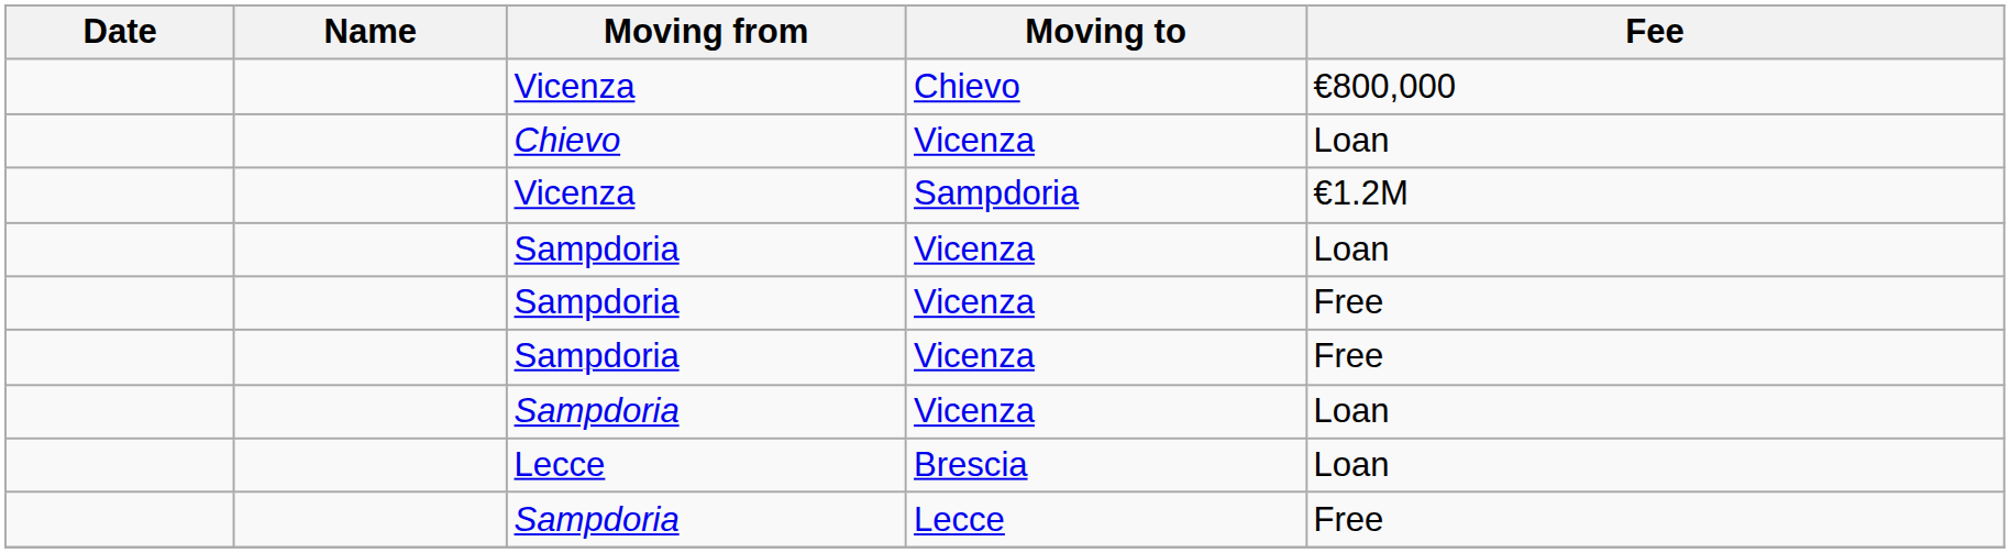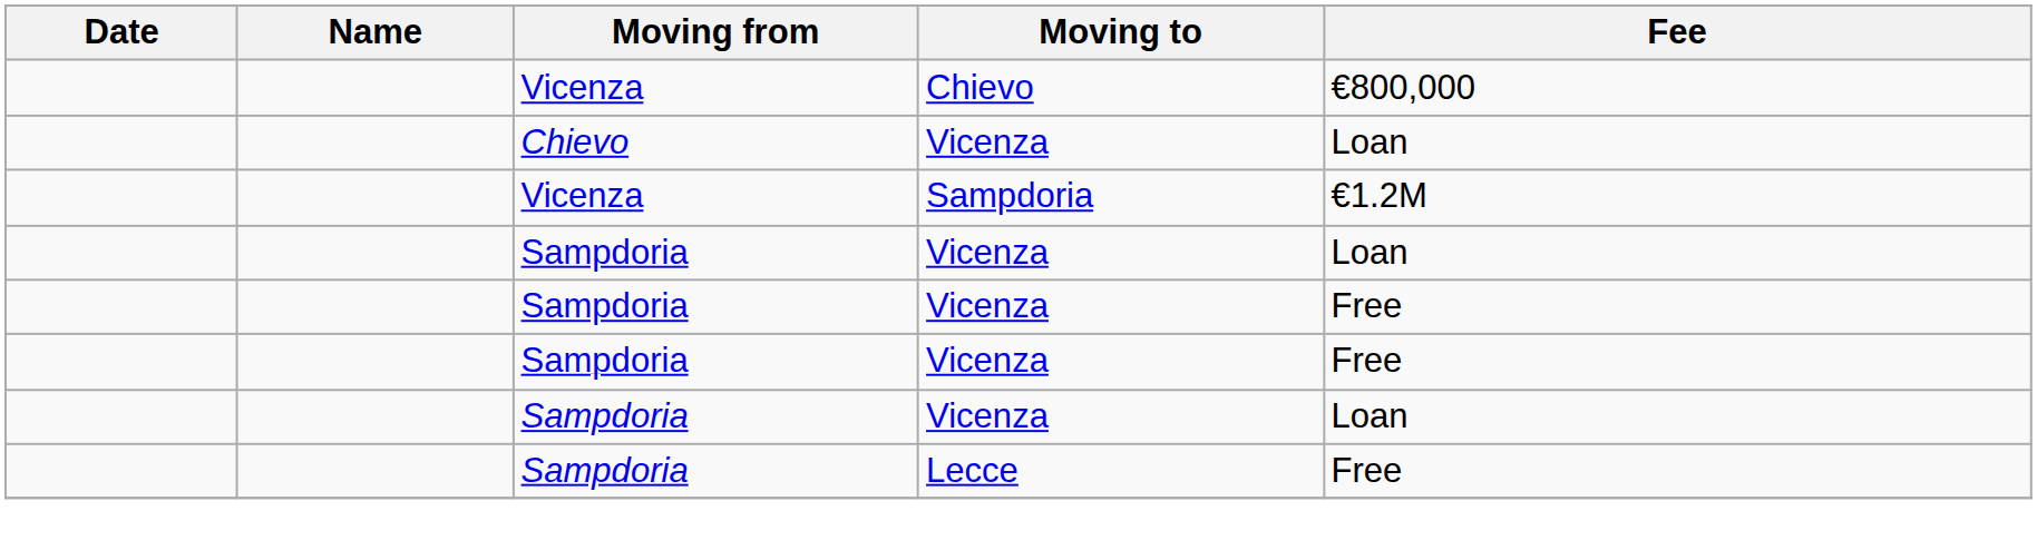- row: Lecce | Brescia | Loan
